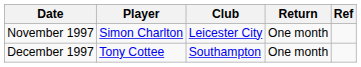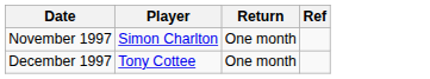- column: Club | Leicester City | Southampton
